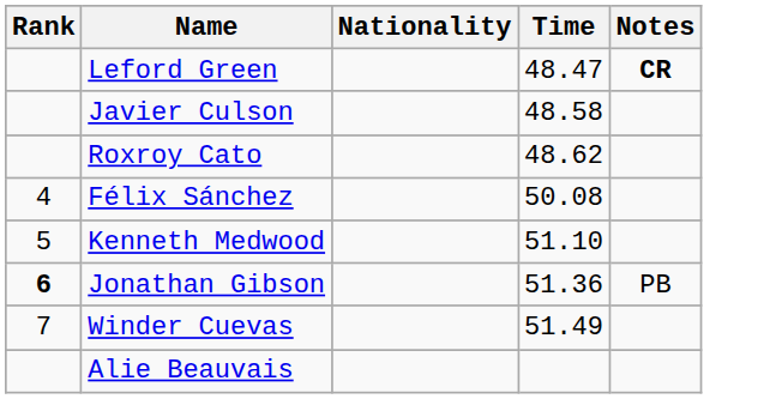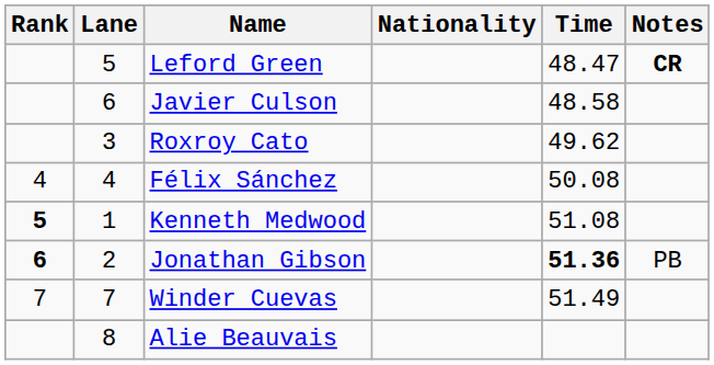+ column: Lane | 5 | 6 | 3 | 4 | 1 | 2 | 7 | 8
Roxroy Cato | Time: 48.62 -> 49.62
Kenneth Medwood | Rank: normal -> bold
Kenneth Medwood | Time: 51.10 -> 51.08
Jonathan Gibson | Time: normal -> bold
